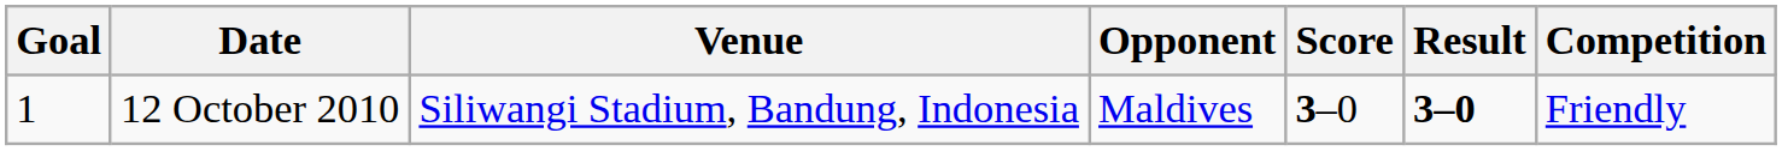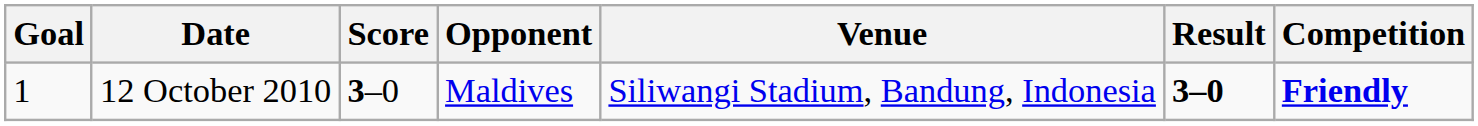columns swapped: Venue <-> Score
12 October 2010 | Competition: normal -> bold
